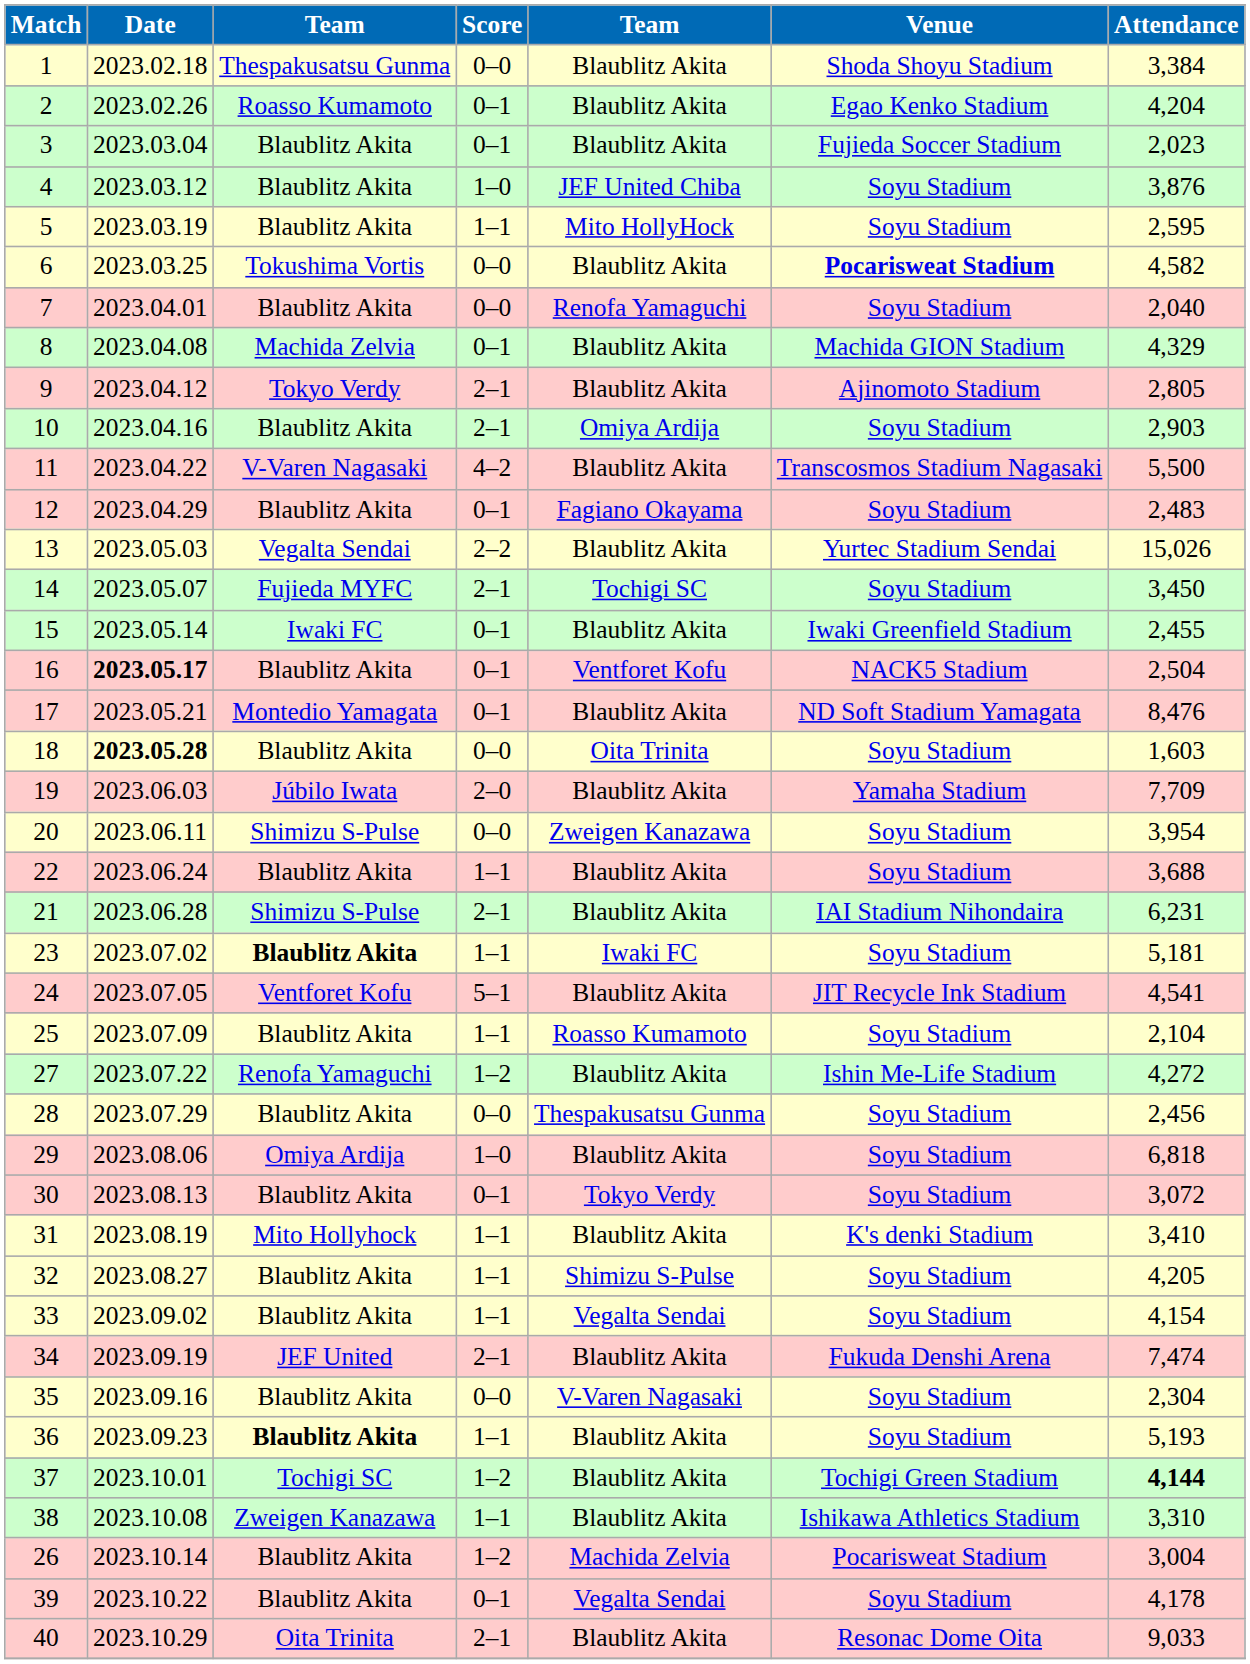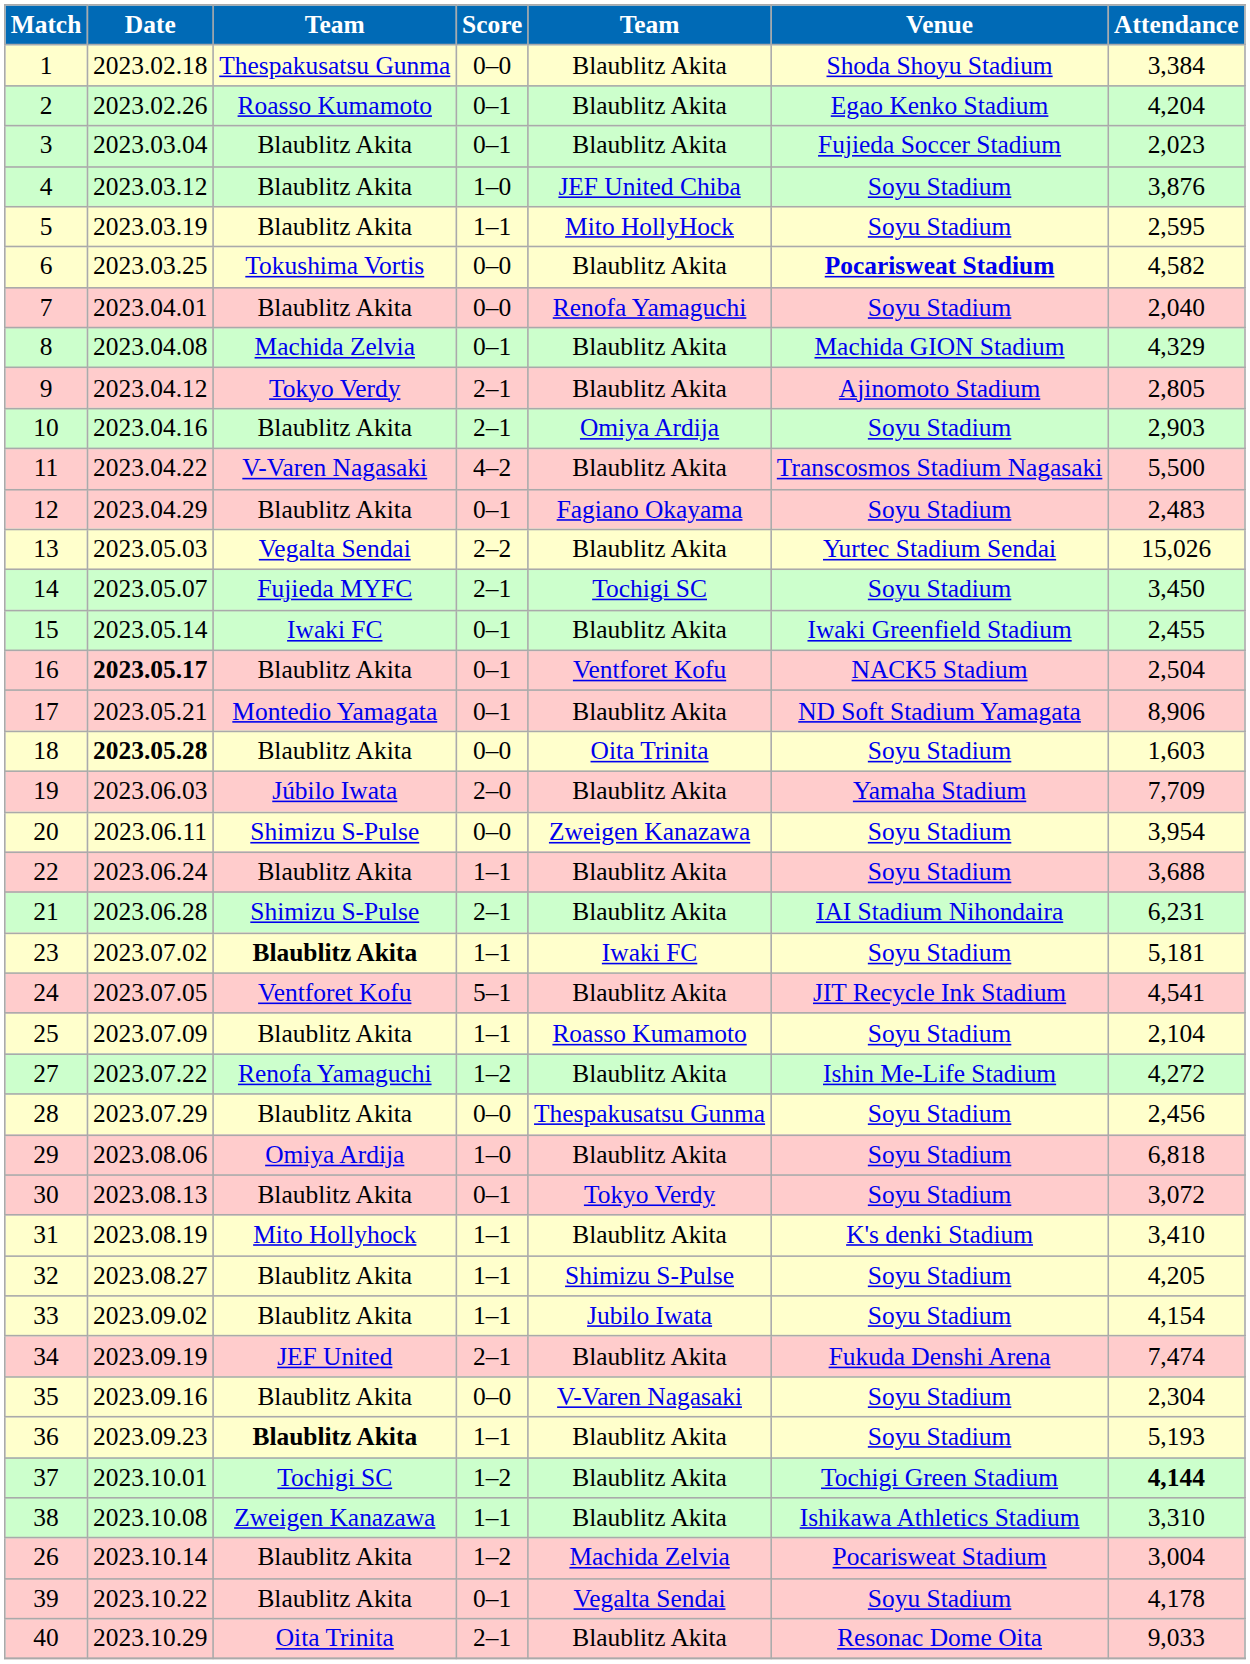17 | column 7: 8,476 -> 8,906
33 | column 5: Vegalta Sendai -> Jubilo Iwata
